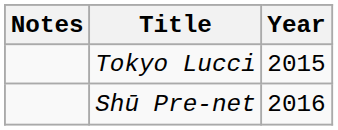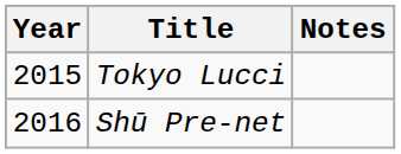columns swapped: Year <-> Notes
